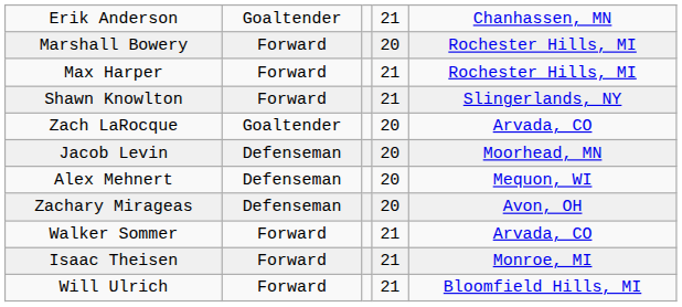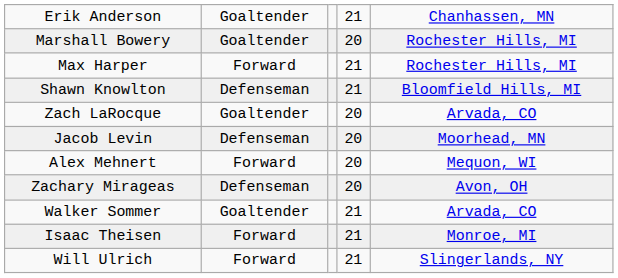Marshall Bowery | column 2: Forward -> Goaltender
Shawn Knowlton | column 2: Forward -> Defenseman
Shawn Knowlton | column 5: Slingerlands, NY -> Bloomfield Hills, MI
Alex Mehnert | column 2: Defenseman -> Forward
Walker Sommer | column 2: Forward -> Goaltender
Will Ulrich | column 5: Bloomfield Hills, MI -> Slingerlands, NY
